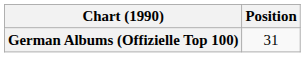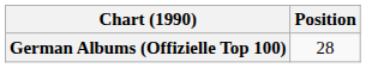German Albums (Offizielle Top 100) | Position: 31 -> 28
